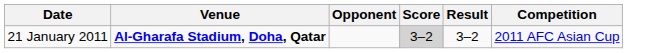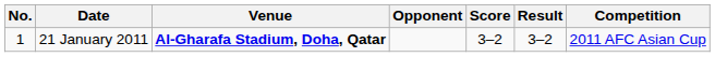+ column: No. | 1
21 January 2011 | Score: lightgrey background -> no background
